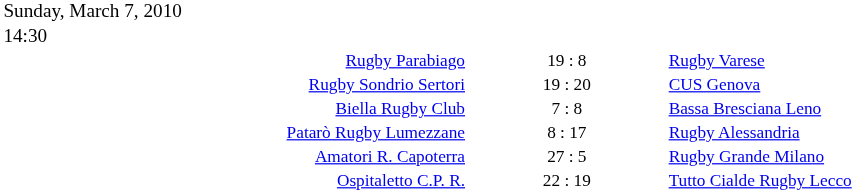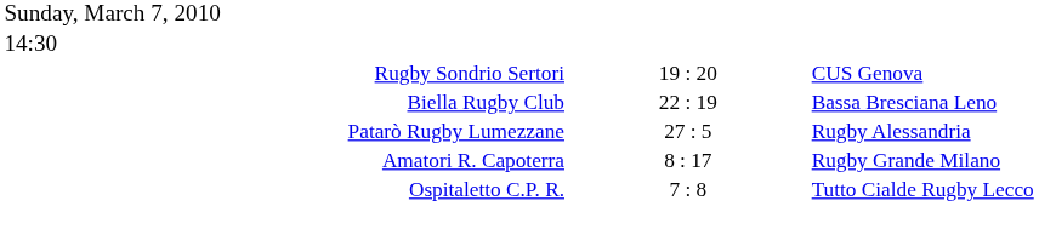- row: Rugby Parabiago | 19 : 8 | Rugby Varese
Biella Rugby Club | column 2: 7 : 8 -> 22 : 19
Patarò Rugby Lumezzane | column 2: 8 : 17 -> 27 : 5
Amatori R. Capoterra | column 2: 27 : 5 -> 8 : 17
Ospitaletto C.P. R. | column 2: 22 : 19 -> 7 : 8
